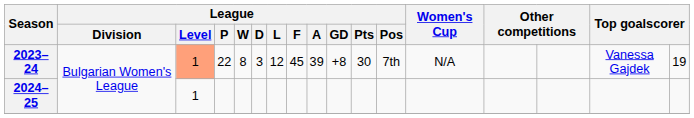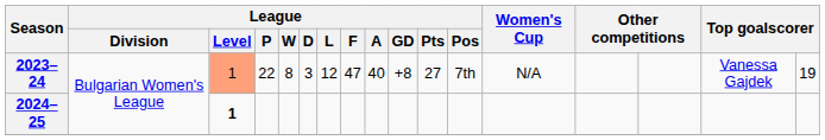2023–24 | League / F: 45 -> 47
2023–24 | League / A: 39 -> 40
2023–24 | League / Pts: 30 -> 27
2024–25 | League / Level: normal -> bold
